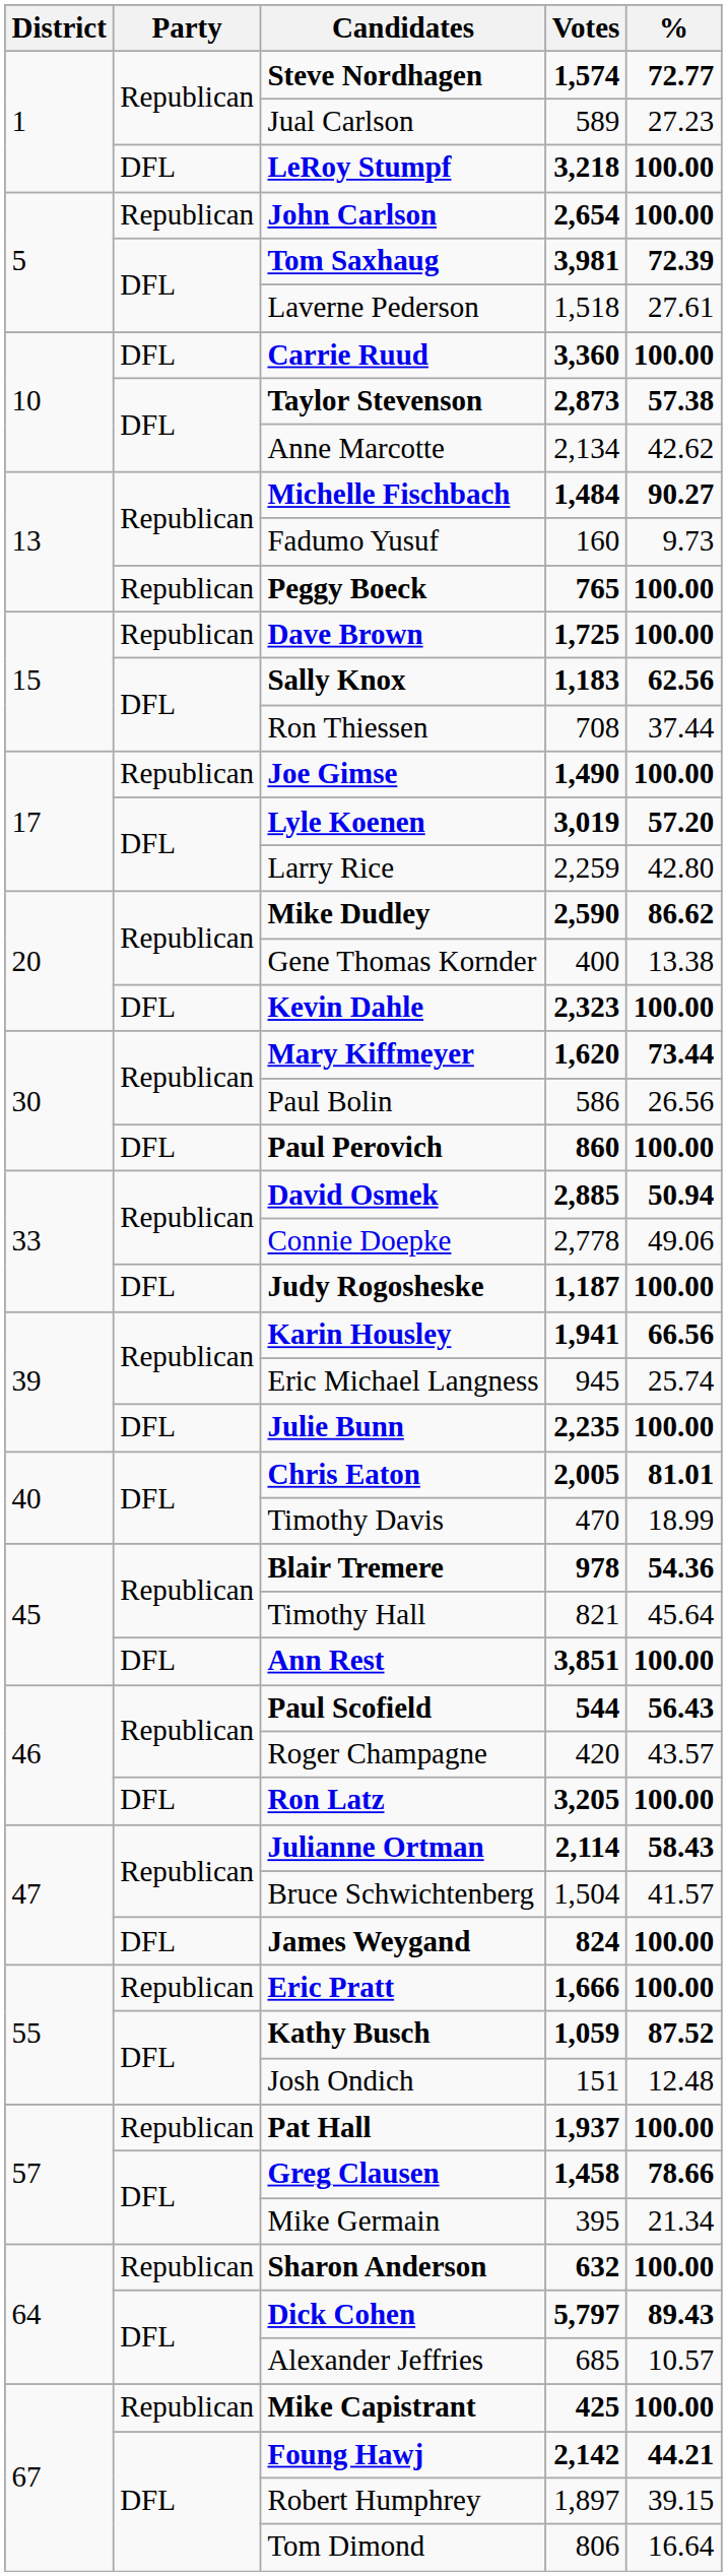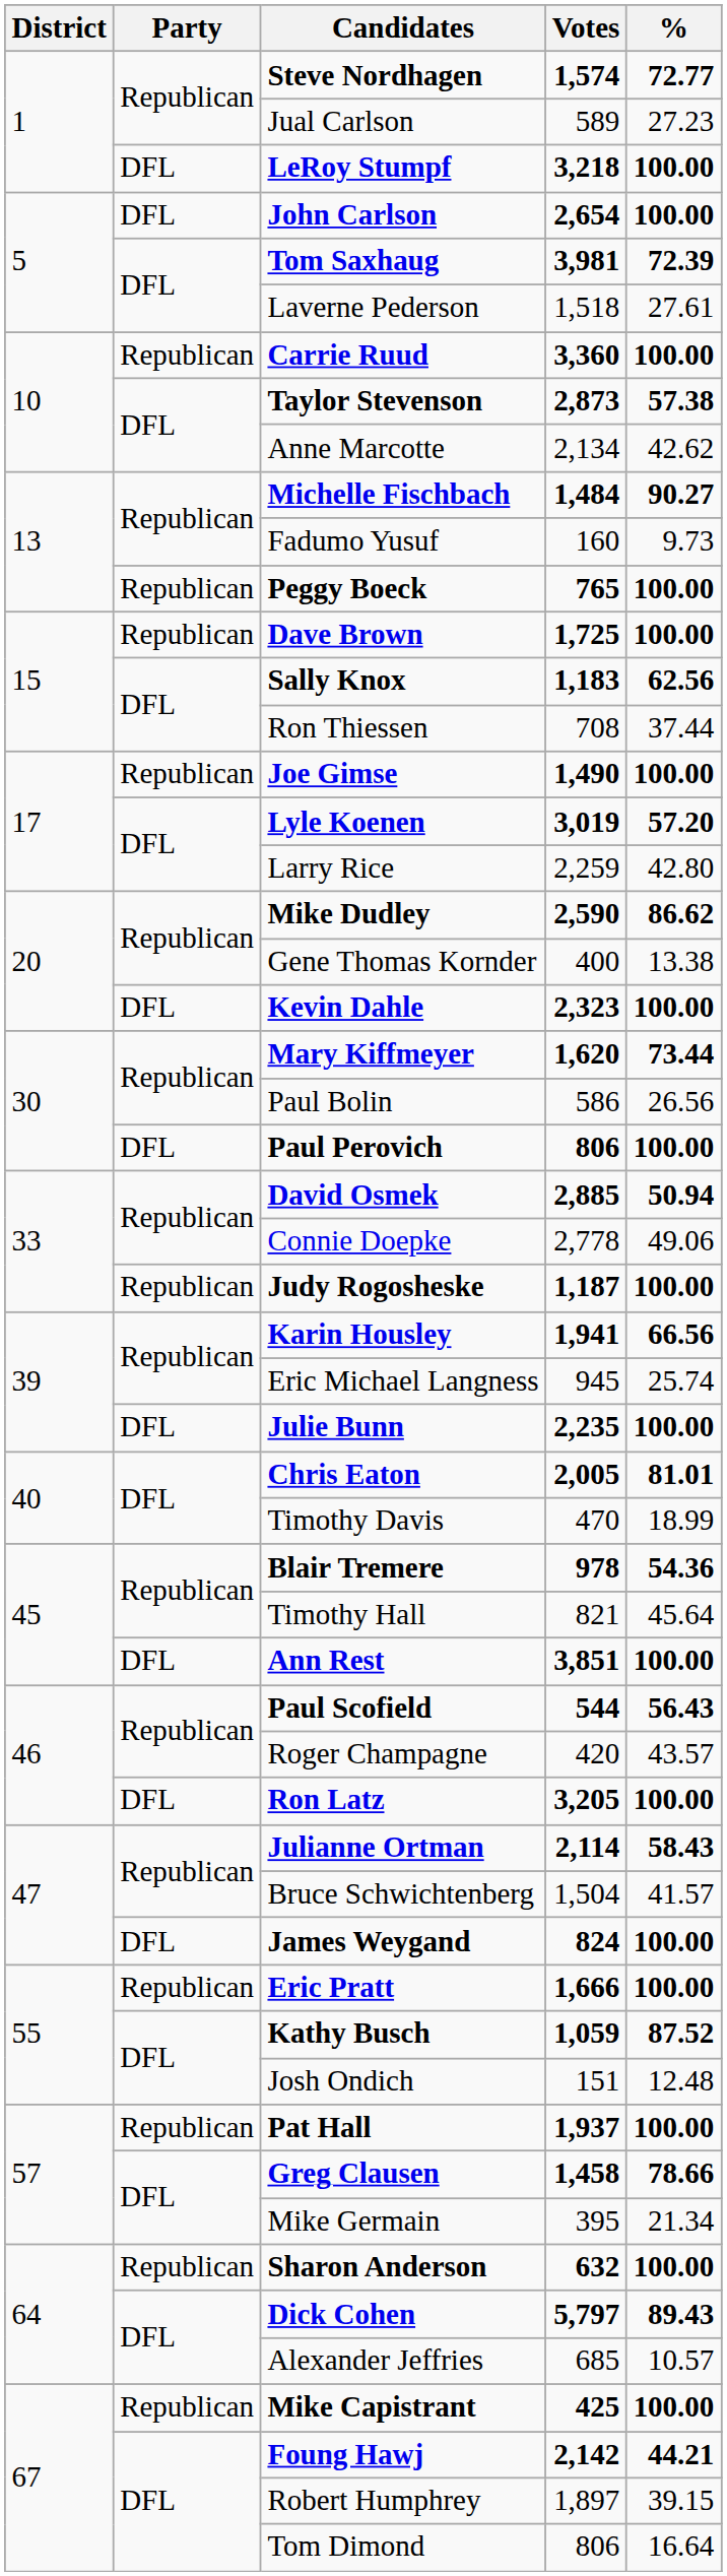John Carlson | Party: Republican -> DFL
Carrie Ruud | Party: DFL -> Republican
Paul Perovich | Votes: 860 -> 806
Judy Rogosheske | Party: DFL -> Republican
